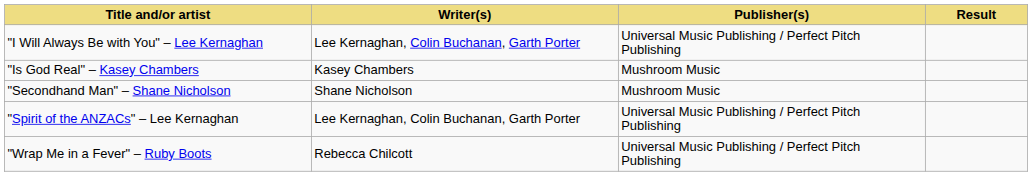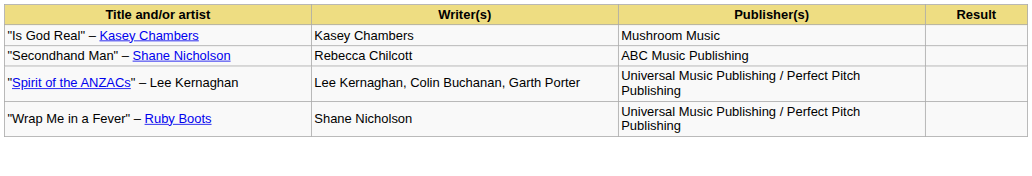- row: "I Will Always Be with You" – Lee Kernaghan | Lee Kernaghan, Colin Buchanan, Garth Porter | Universal Music Publishing / Perfect Pitch Publishing
"Secondhand Man" – Shane Nicholson | Writer(s): Shane Nicholson -> Rebecca Chilcott
"Secondhand Man" – Shane Nicholson | Publisher(s): Mushroom Music -> ABC Music Publishing
"Wrap Me in a Fever" – Ruby Boots | Writer(s): Rebecca Chilcott -> Shane Nicholson
